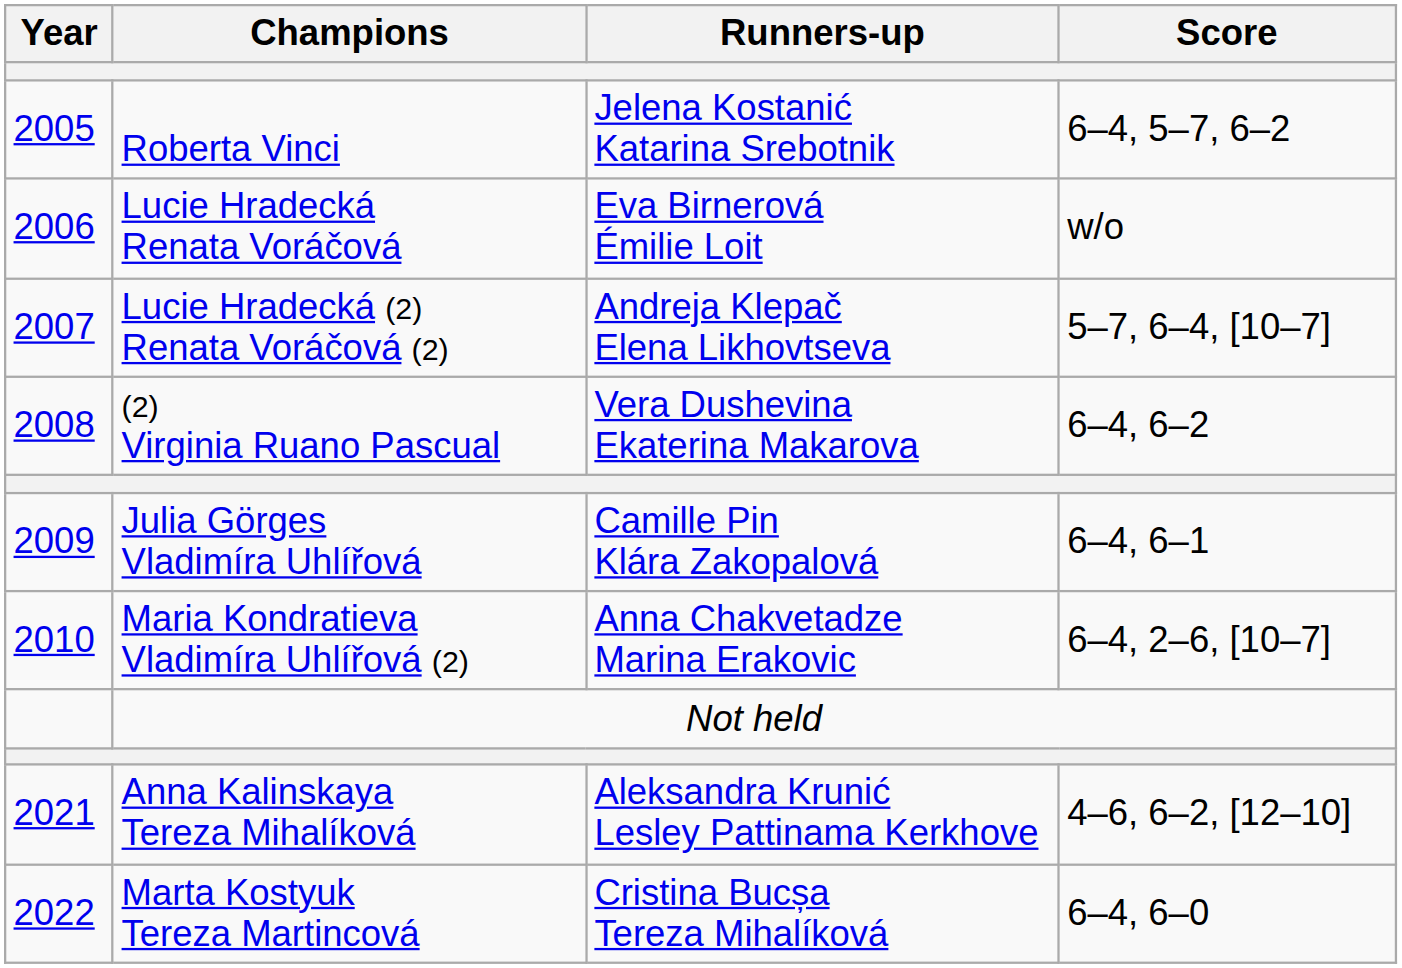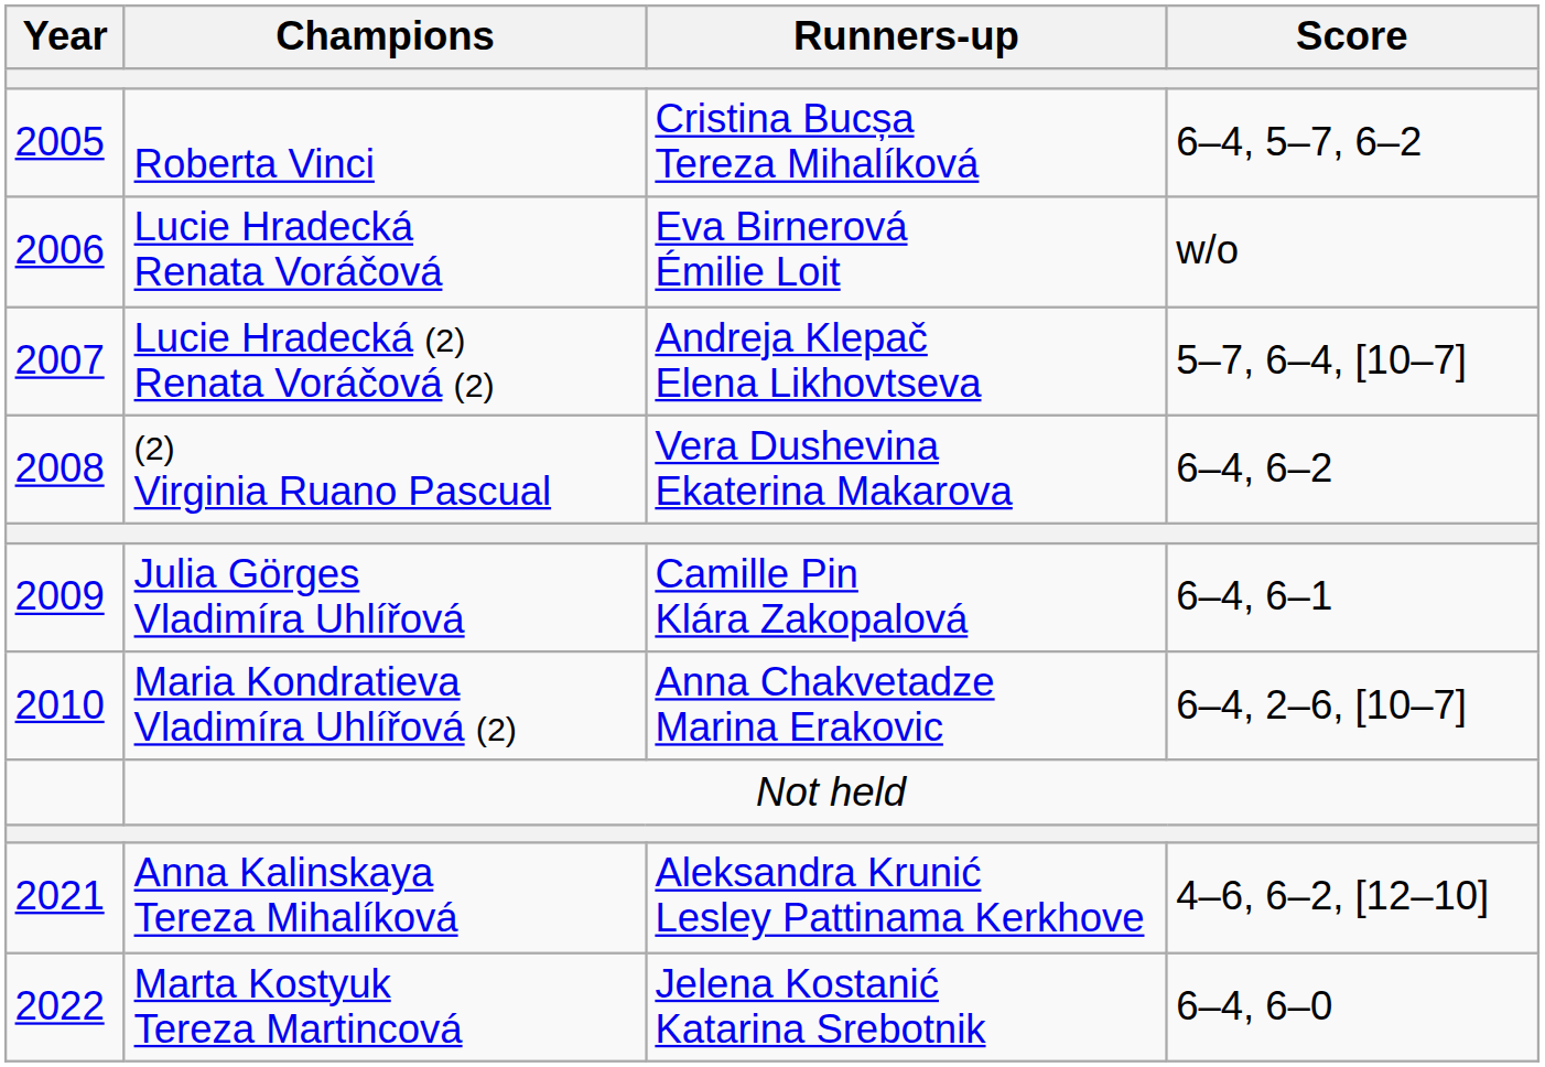Roberta Vinci | Runners-up: Jelena Kostanić Katarina Srebotnik -> Cristina Bucșa Tereza Mihalíková
Marta Kostyuk Tereza Martincová | Runners-up: Cristina Bucșa Tereza Mihalíková -> Jelena Kostanić Katarina Srebotnik
